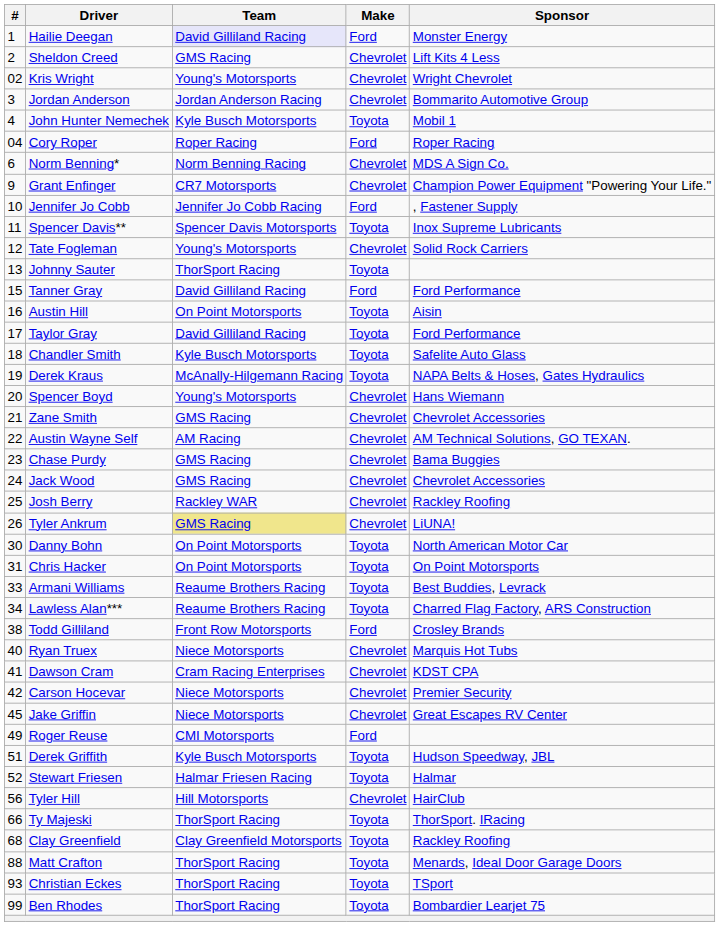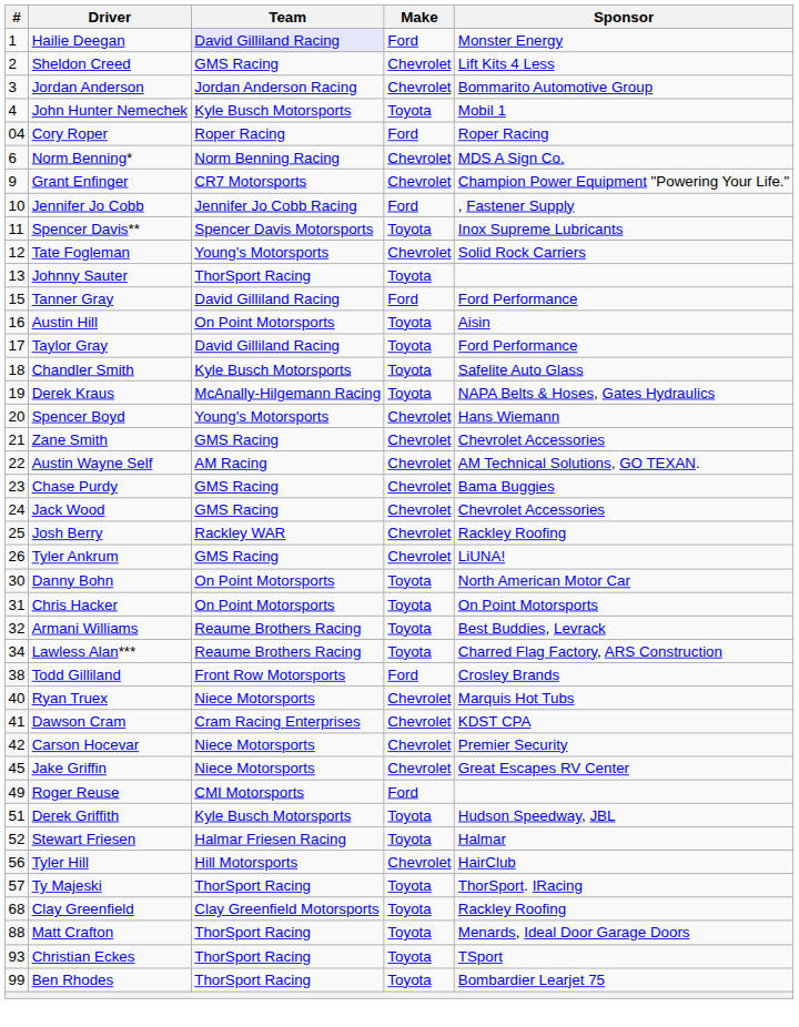- row: 02 | Kris Wright | Young's Motorsports | Chevrolet | Wright Chevrolet
Tyler Ankrum | Team: khaki background -> no background
Armani Williams | #: 33 -> 32
Ty Majeski | #: 66 -> 57
